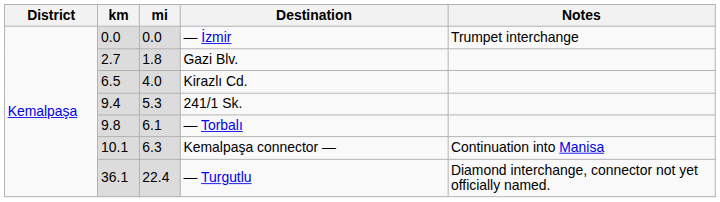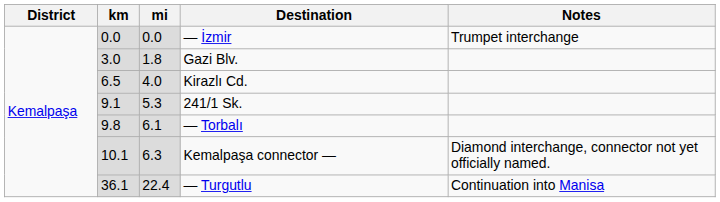Gazi Blv. | km: 2.7 -> 3.0
241/1 Sk. | km: 9.4 -> 9.1
Kemalpaşa connector — | Notes: Continuation into Manisa -> Diamond interchange, connector not yet officially named.
— Turgutlu | Notes: Diamond interchange, connector not yet officially named. -> Continuation into Manisa
